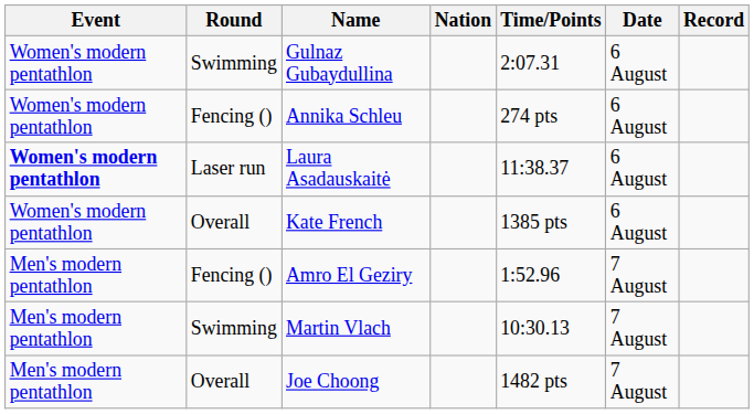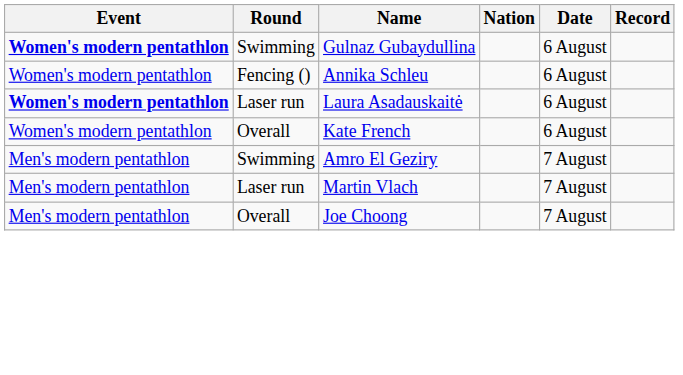- column: Time/Points | 2:07.31 | 274 pts | 11:38.37 | 1385 pts | 1:52.96 | 10:30.13 | 1482 pts
Gulnaz Gubaydullina | Event: normal -> bold
Amro El Geziry | Round: Fencing () -> Swimming
Martin Vlach | Round: Swimming -> Laser run
